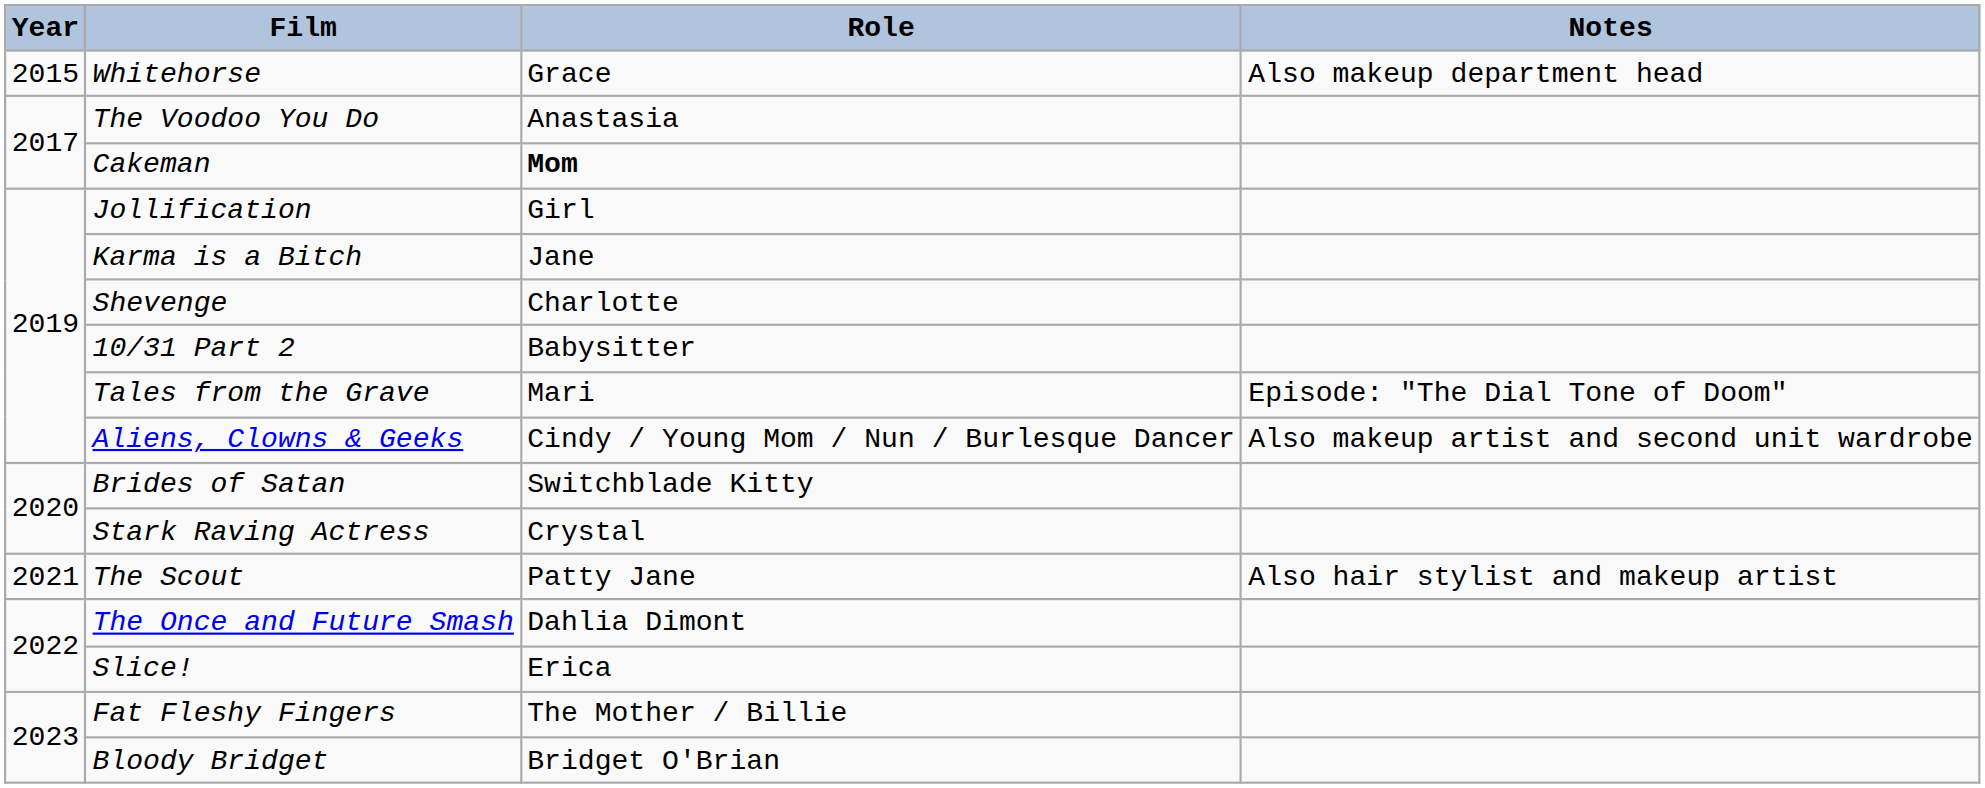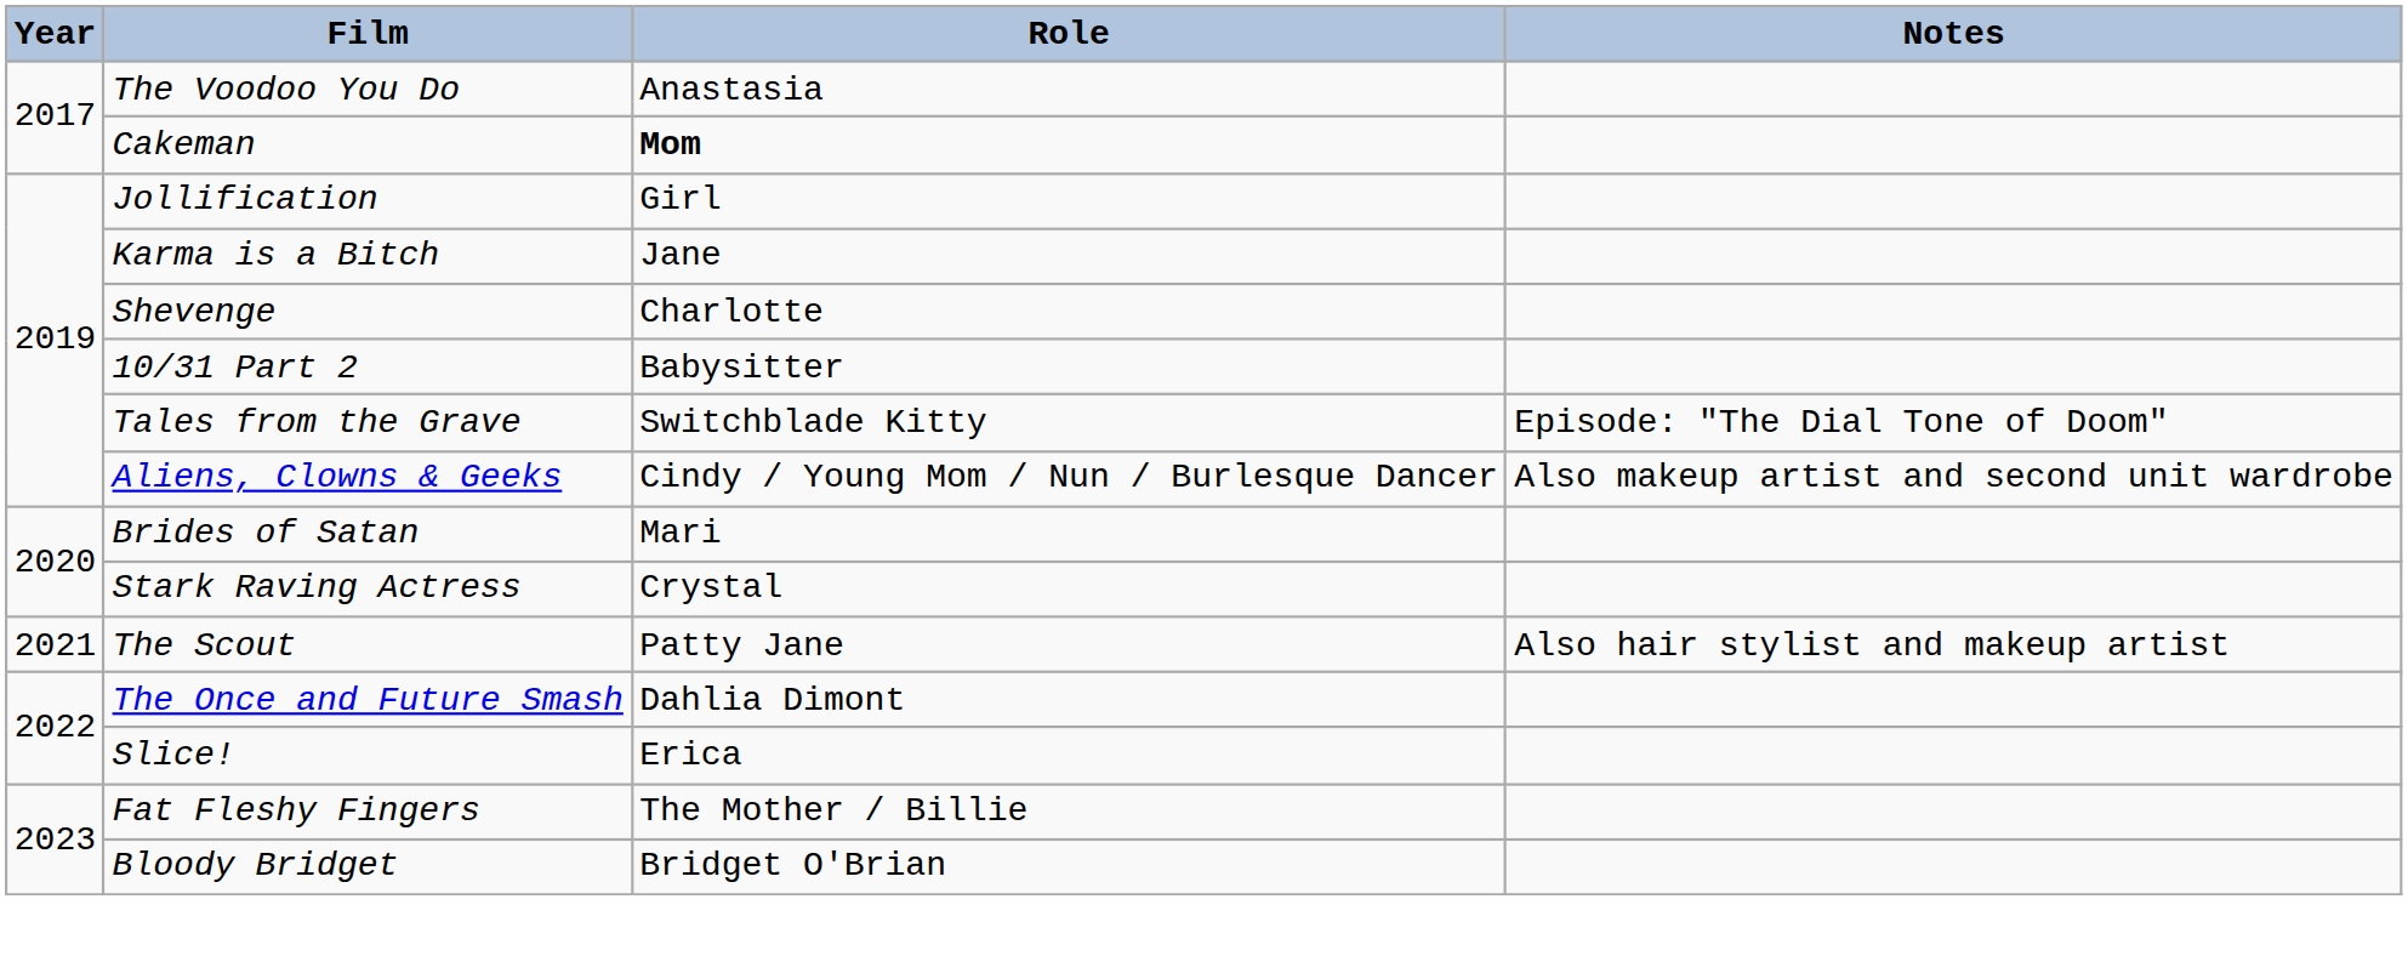- row: 2015 | Whitehorse | Grace | Also makeup department head
Tales from the Grave | Role: Mari -> Switchblade Kitty
Brides of Satan | Role: Switchblade Kitty -> Mari
